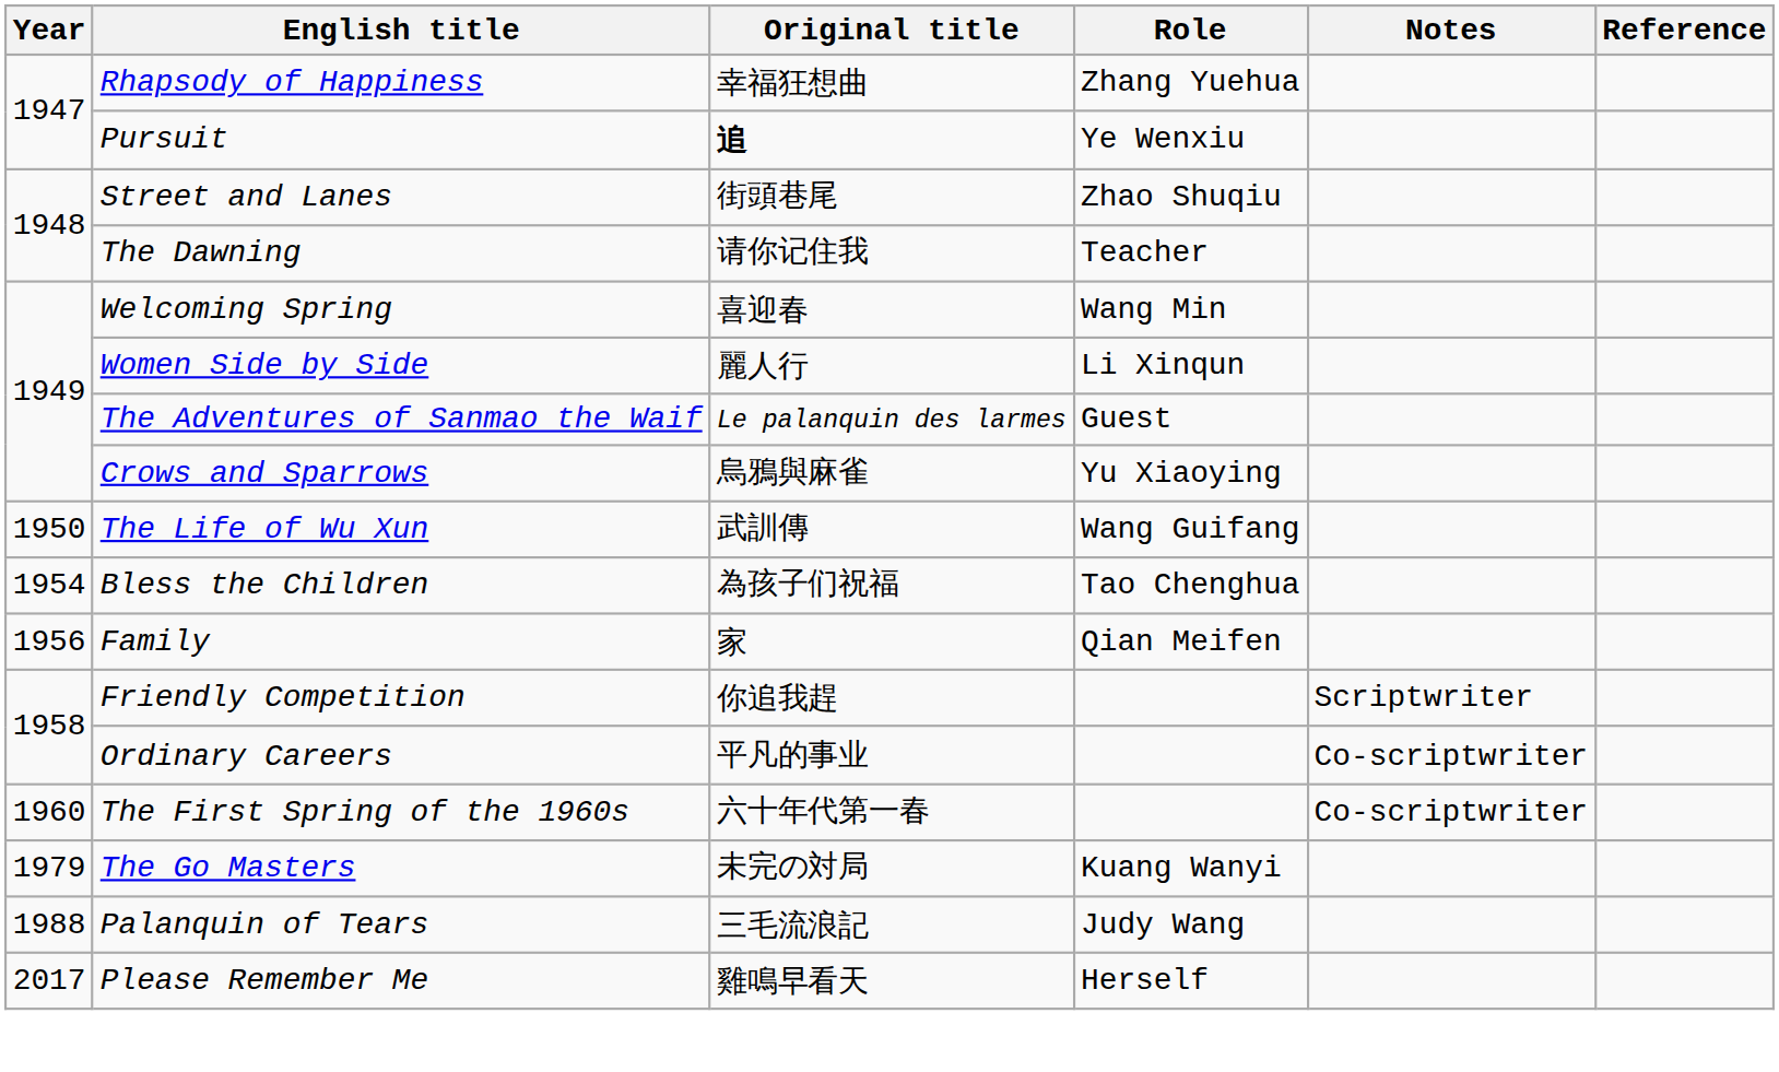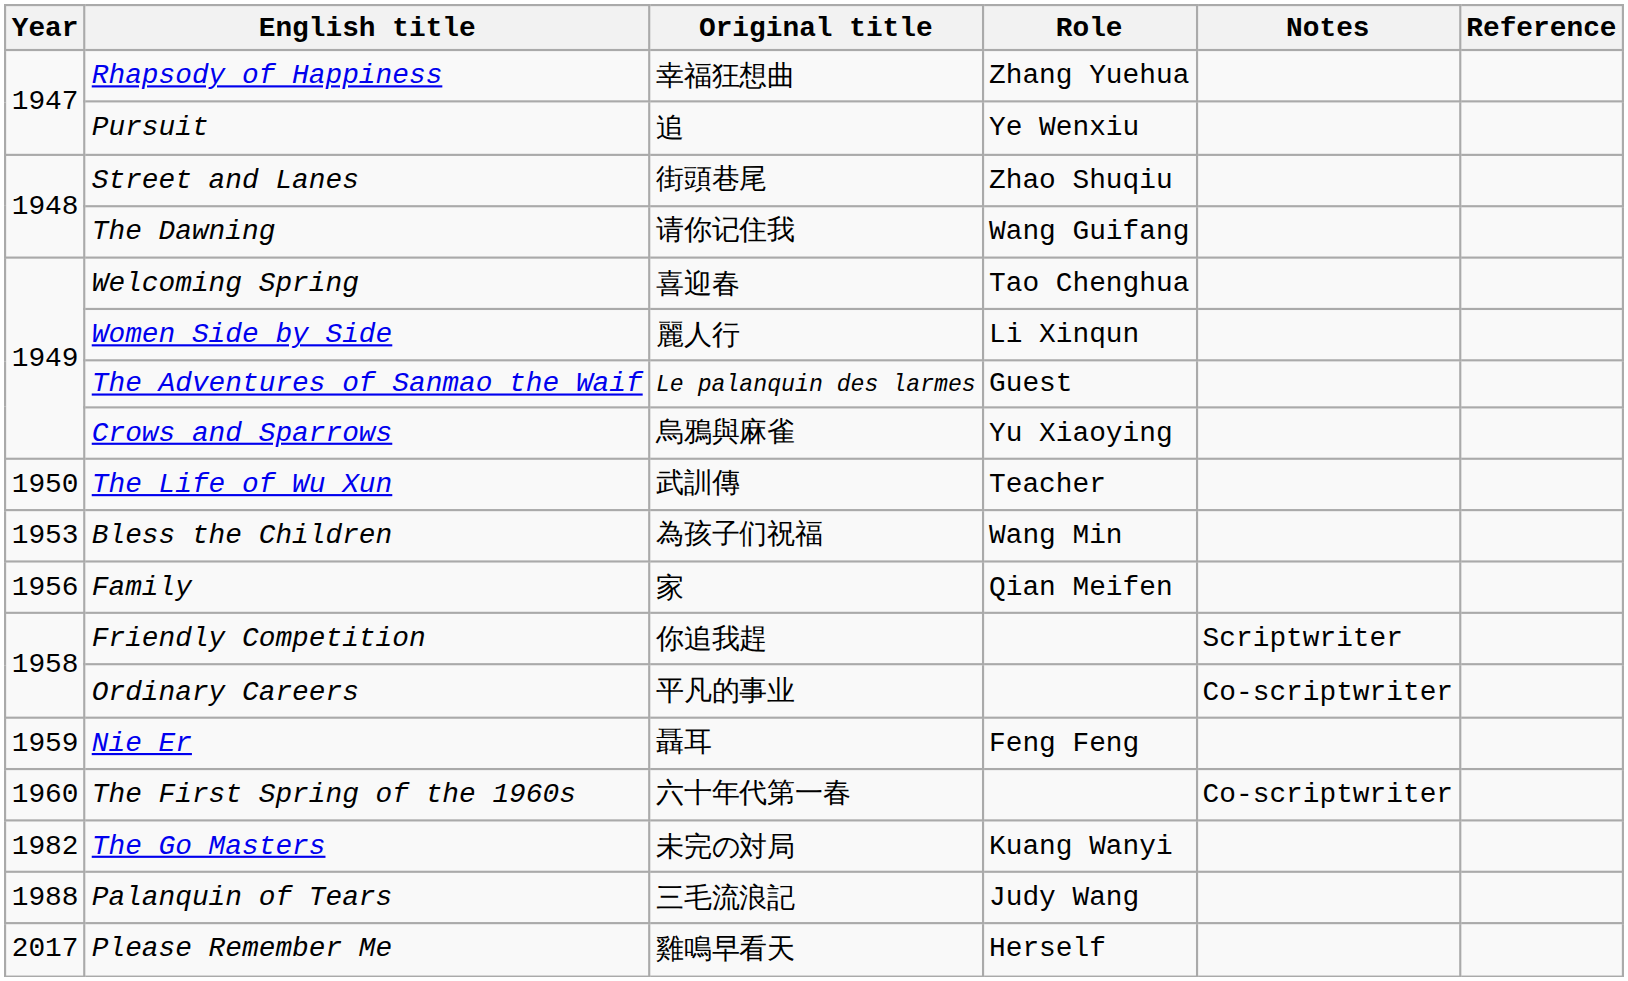Pursuit | Original title: bold -> normal
The Dawning | Role: Teacher -> Wang Guifang
Welcoming Spring | Role: Wang Min -> Tao Chenghua
The Life of Wu Xun | Role: Wang Guifang -> Teacher
Bless the Children | Year: 1954 -> 1953
Bless the Children | Role: Tao Chenghua -> Wang Min
+ row: 1959 | Nie Er | 聶耳 | Feng Feng
The Go Masters | Year: 1979 -> 1982
